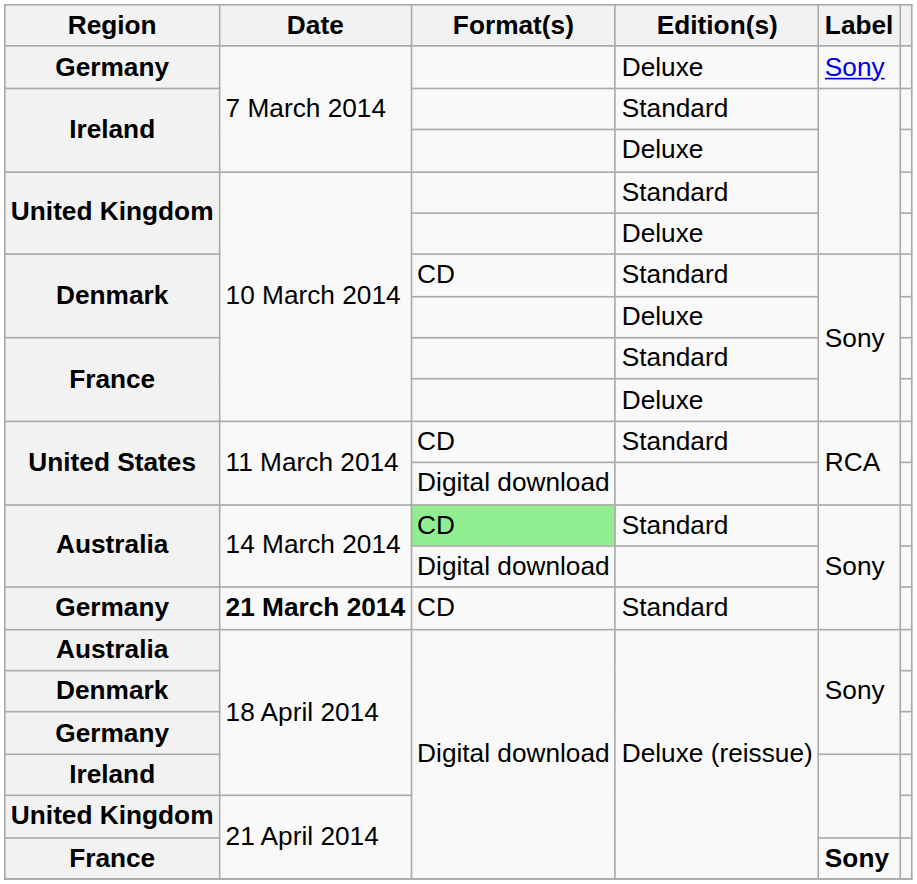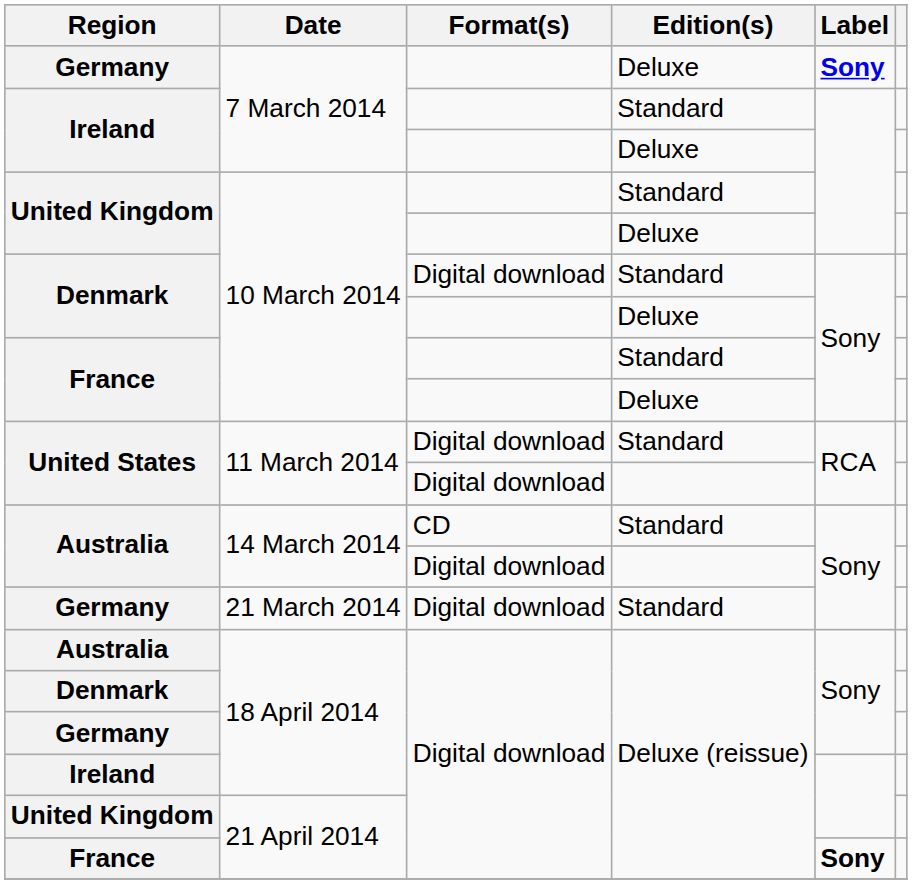Germany / Deluxe | Label: normal -> bold
Denmark / Standard | Format(s): CD -> Digital download
United States / Standard | Format(s): CD -> Digital download
Australia / Standard | Format(s): lightgreen background -> no background
Germany / Standard | Date: bold -> normal
Germany / Standard | Format(s): CD -> Digital download
